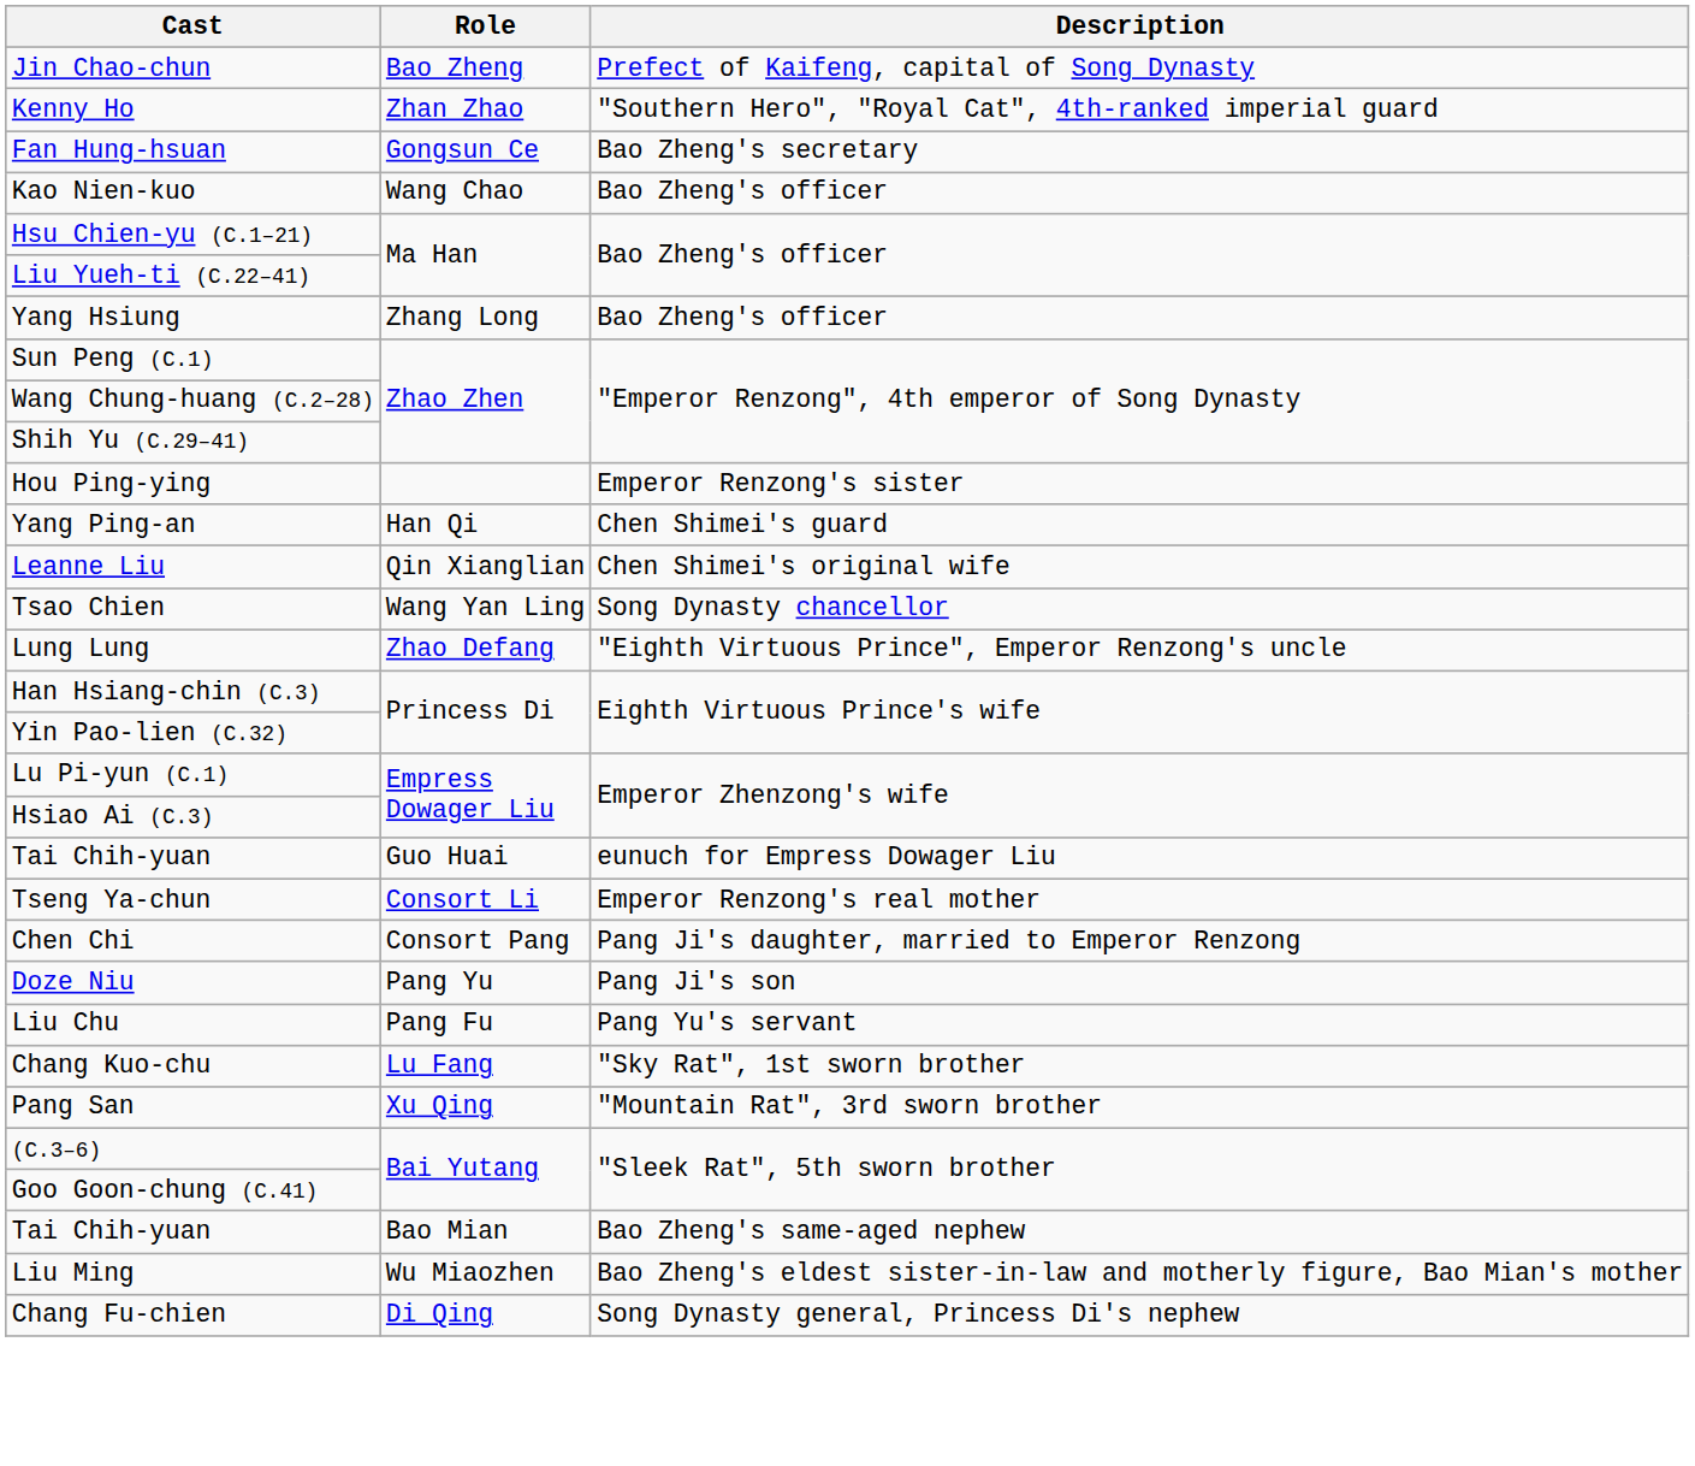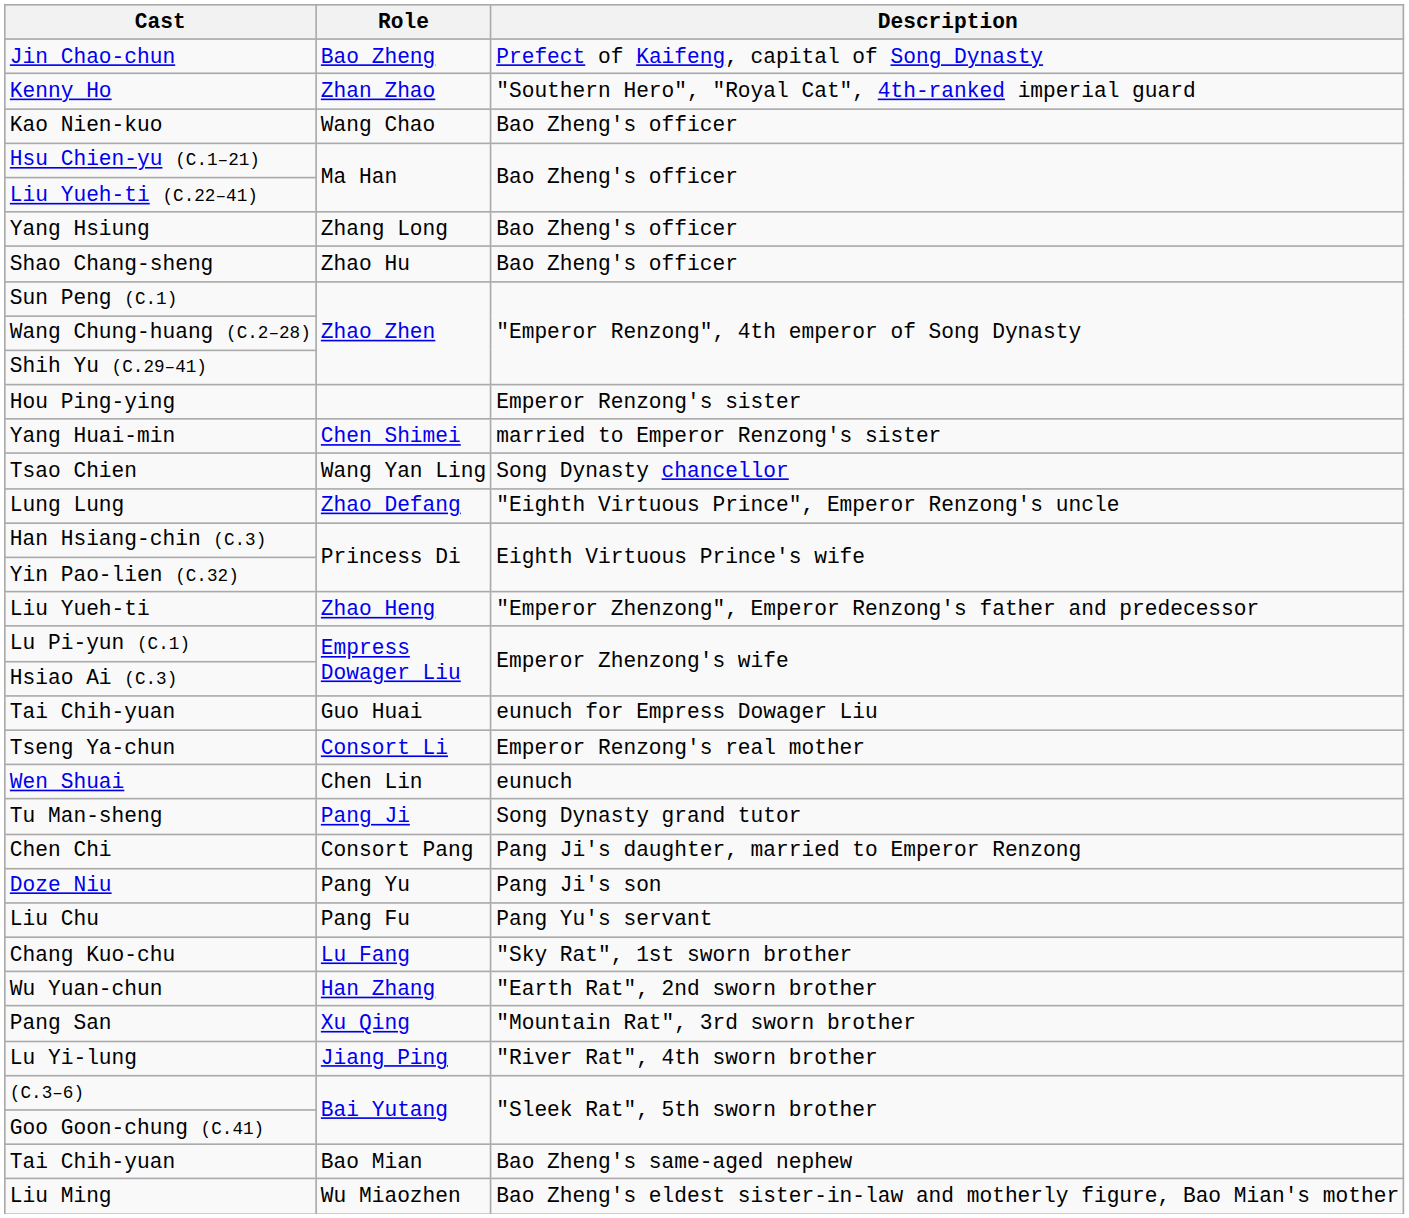- row: Fan Hung-hsuan | Gongsun Ce | Bao Zheng's secretary
+ row: Shao Chang-sheng | Zhao Hu | Bao Zheng's officer
+ row: Yang Huai-min | Chen Shimei | married to Emperor Renzong's sister
- row: Yang Ping-an | Han Qi | Chen Shimei's guard
- row: Leanne Liu | Qin Xianglian | Chen Shimei's original wife
+ row: Liu Yueh-ti | Zhao Heng | "Emperor Zhenzong", Emperor Renzong's father and predecessor
+ row: Wen Shuai | Chen Lin | eunuch
+ row: Tu Man-sheng | Pang Ji | Song Dynasty grand tutor
+ row: Wu Yuan-chun | Han Zhang | "Earth Rat", 2nd sworn brother
+ row: Lu Yi-lung | Jiang Ping | "River Rat", 4th sworn brother
- row: Chang Fu-chien | Di Qing | Song Dynasty general, Princess Di's nephew
